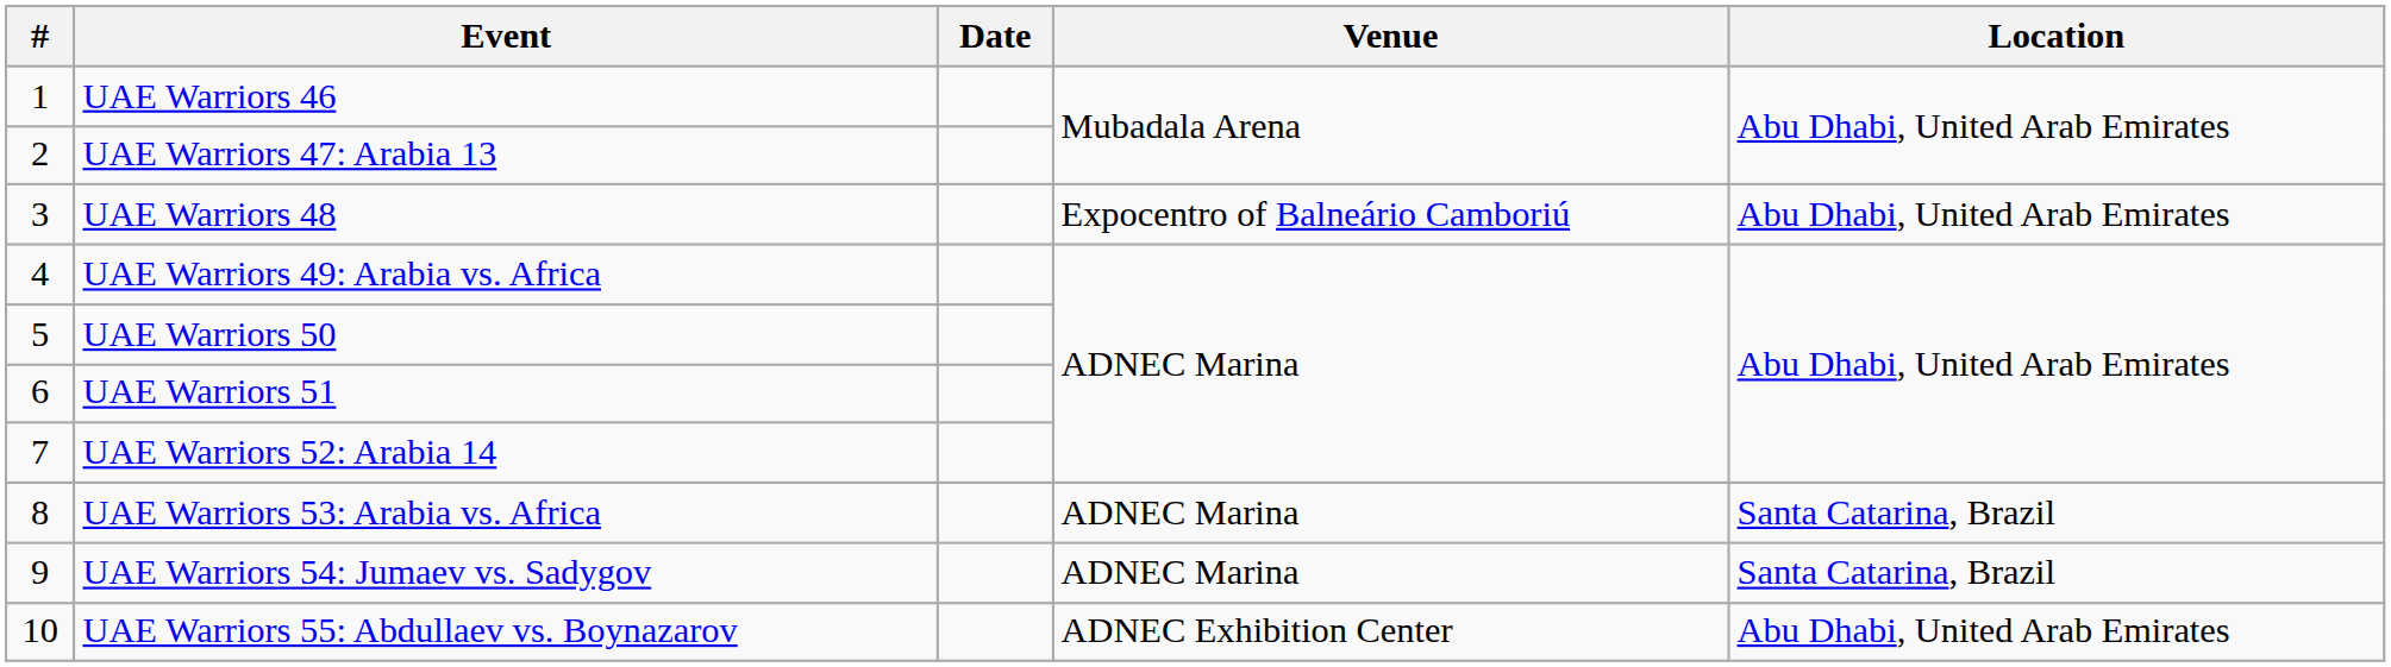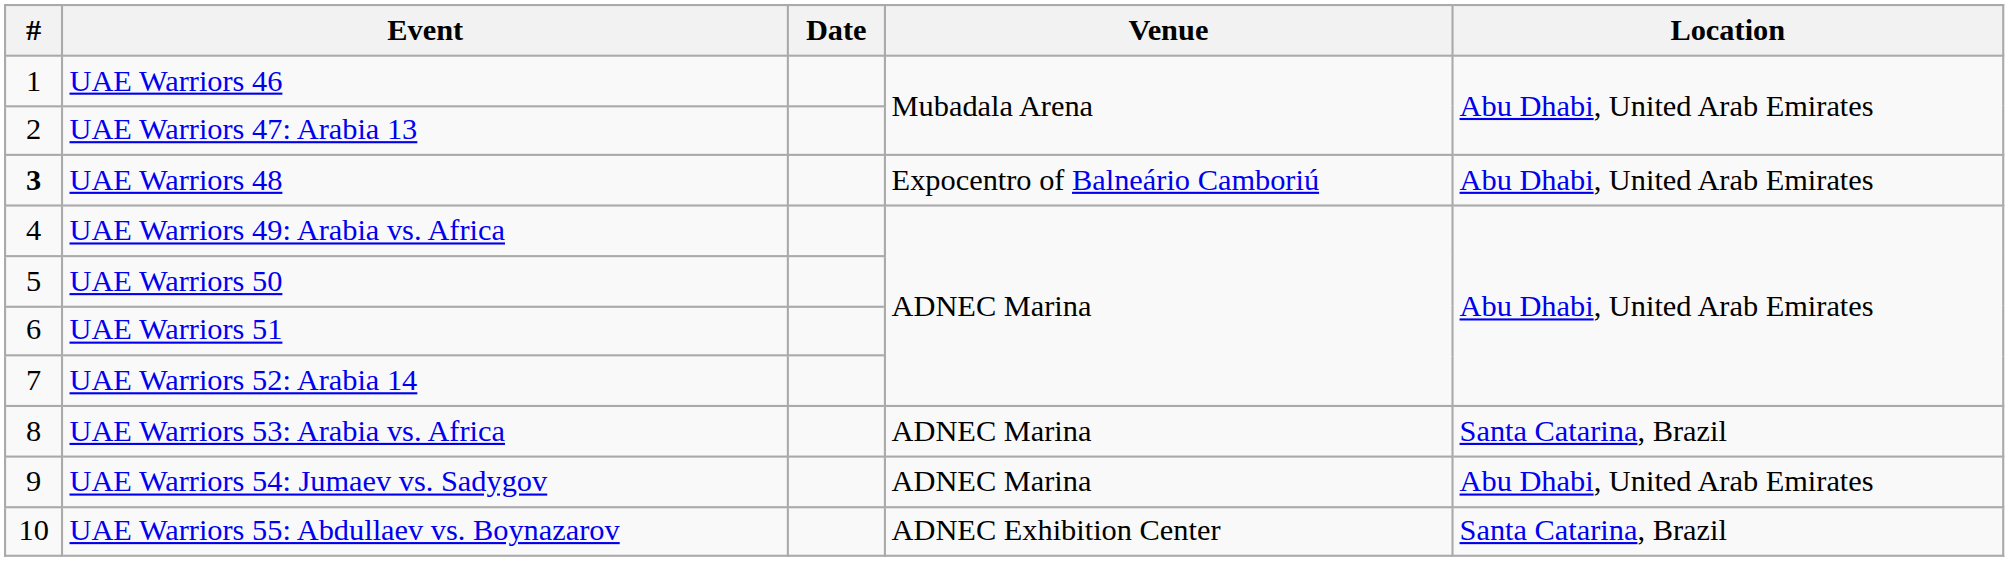UAE Warriors 48 | #: normal -> bold
UAE Warriors 54: Jumaev vs. Sadygov | Location: Santa Catarina, Brazil -> Abu Dhabi, United Arab Emirates
UAE Warriors 55: Abdullaev vs. Boynazarov | Location: Abu Dhabi, United Arab Emirates -> Santa Catarina, Brazil
